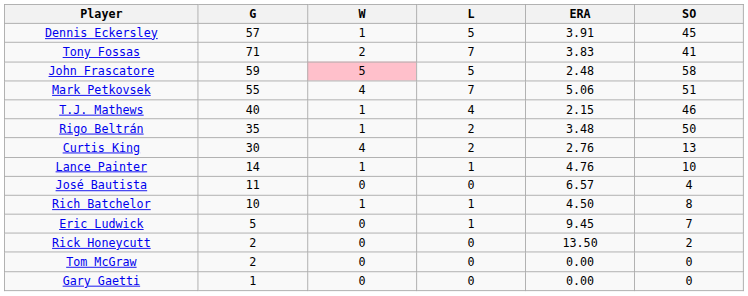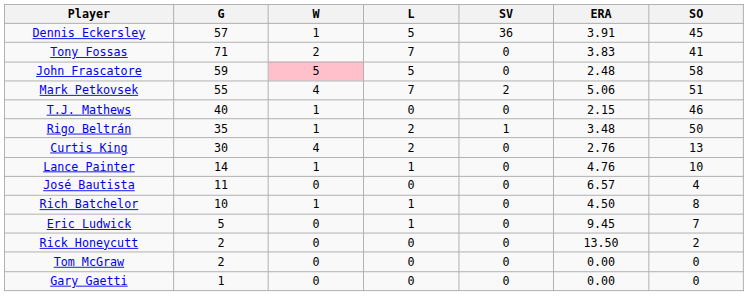+ column: SV | 36 | 0 | 0 | 2 | 0 | 1 | 0 | 0 | 0 | 0 | 0 | 0 | 0 | 0
T.J. Mathews | L: 4 -> 0
